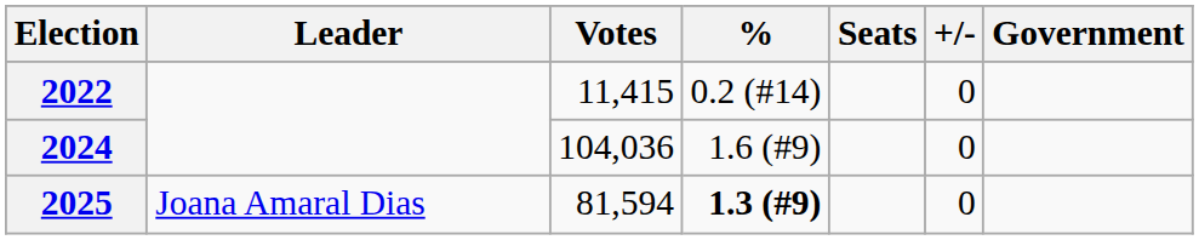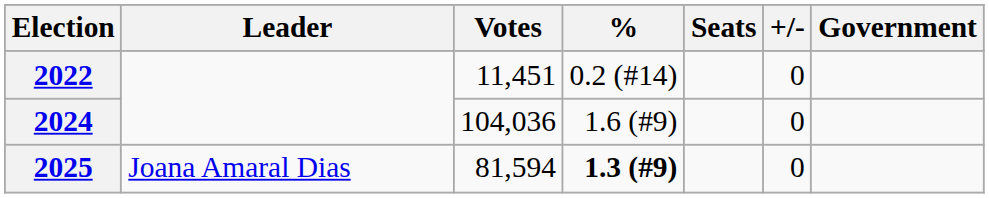2022 | Votes: 11,415 -> 11,451
